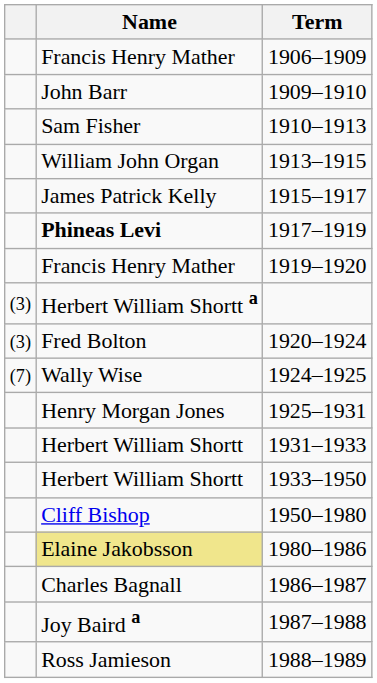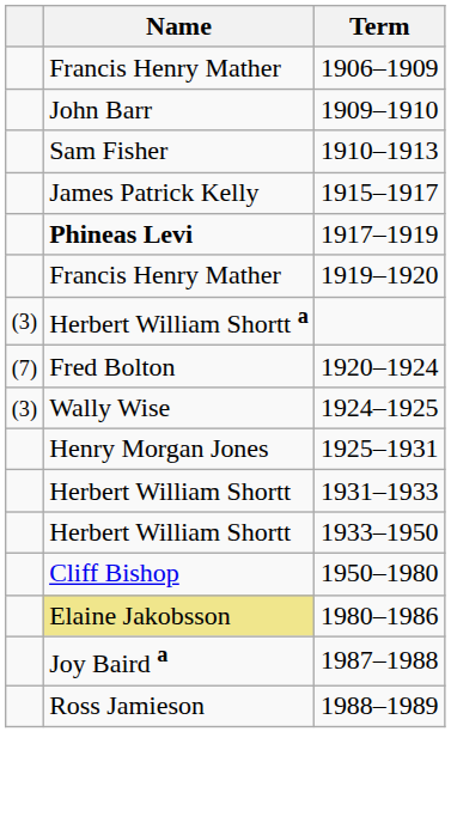- row: William John Organ | 1913–1915
1920–1924 | column 1: (3) -> (7)
1924–1925 | column 1: (7) -> (3)
- row: Charles Bagnall | 1986–1987
